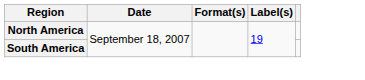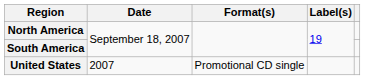+ row: United States | 2007 | Promotional CD single
